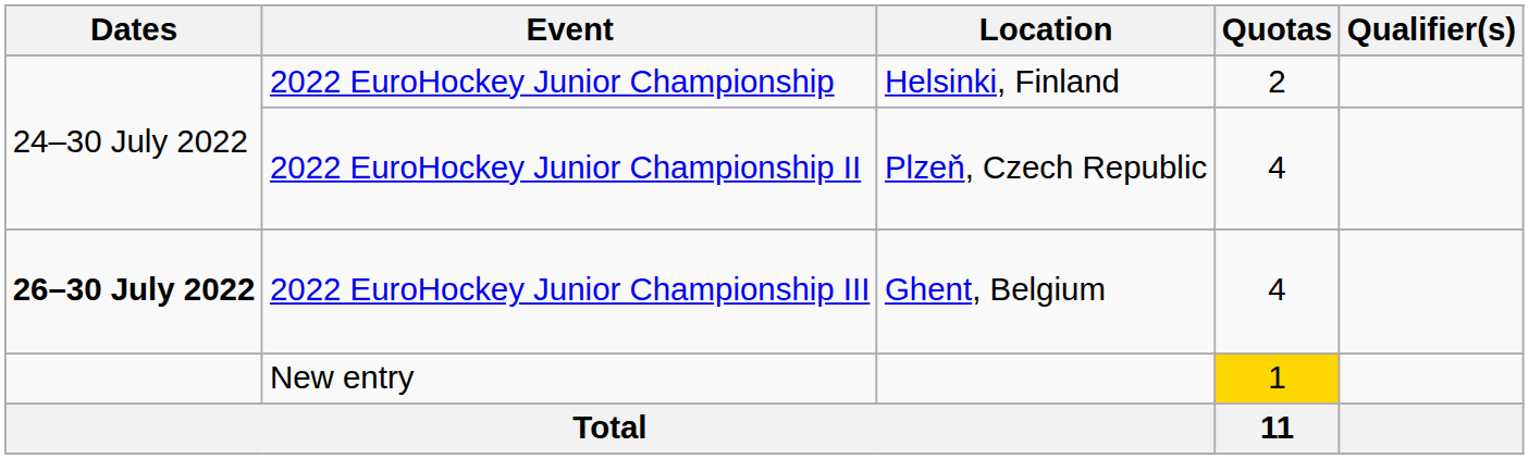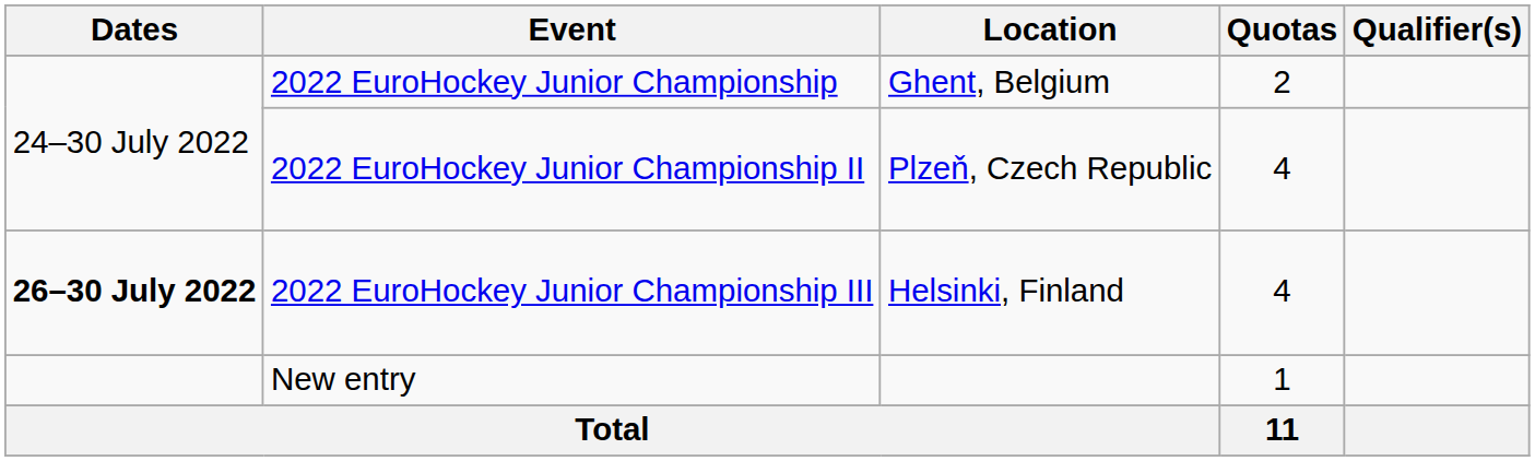2022 EuroHockey Junior Championship | Location: Helsinki, Finland -> Ghent, Belgium
2022 EuroHockey Junior Championship III | Location: Ghent, Belgium -> Helsinki, Finland
New entry | Quotas: gold background -> no background
